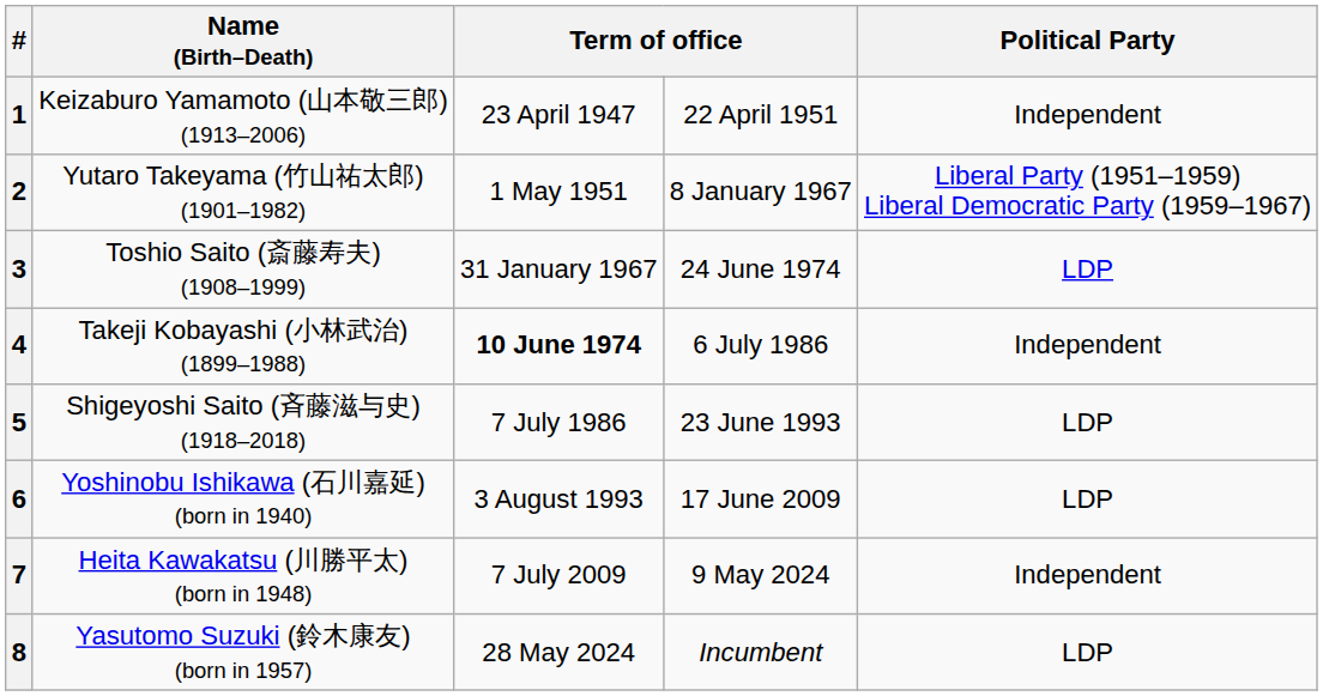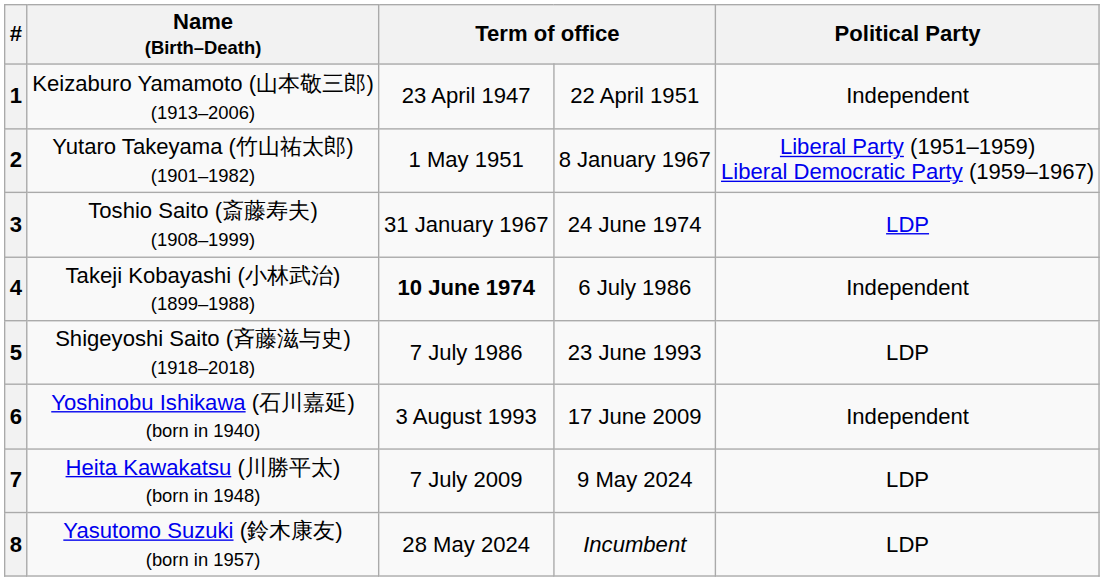6 | Political Party: LDP -> Independent
7 | Political Party: Independent -> LDP
